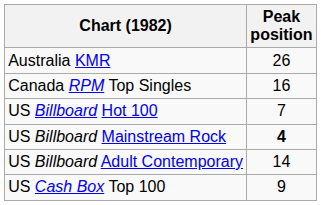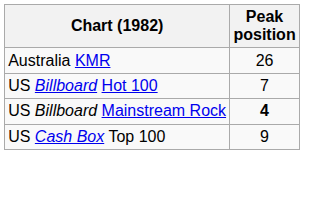- row: Canada RPM Top Singles | 16
- row: US Billboard Adult Contemporary | 14
